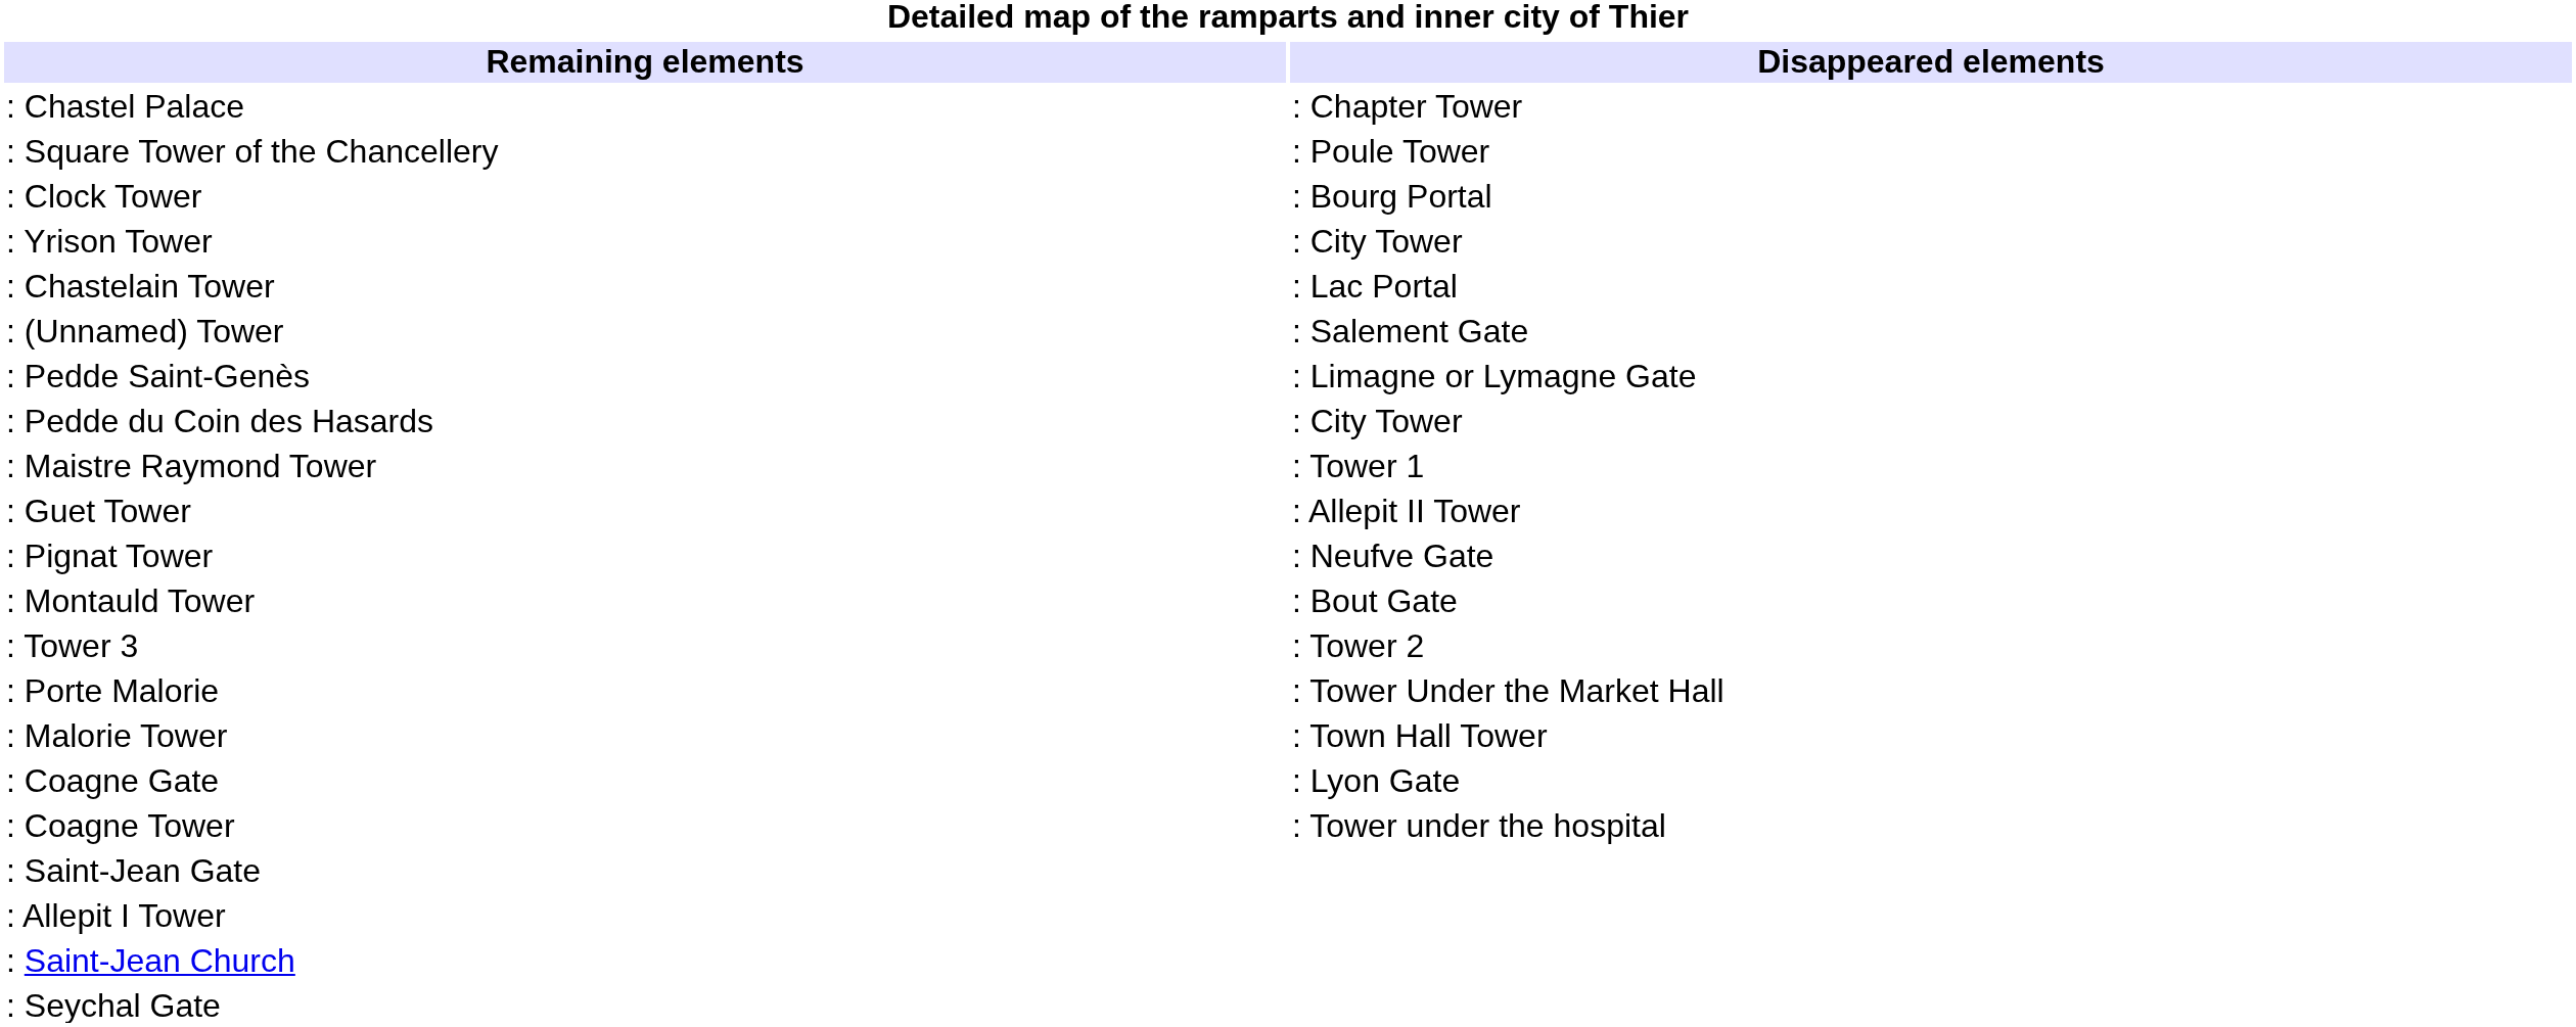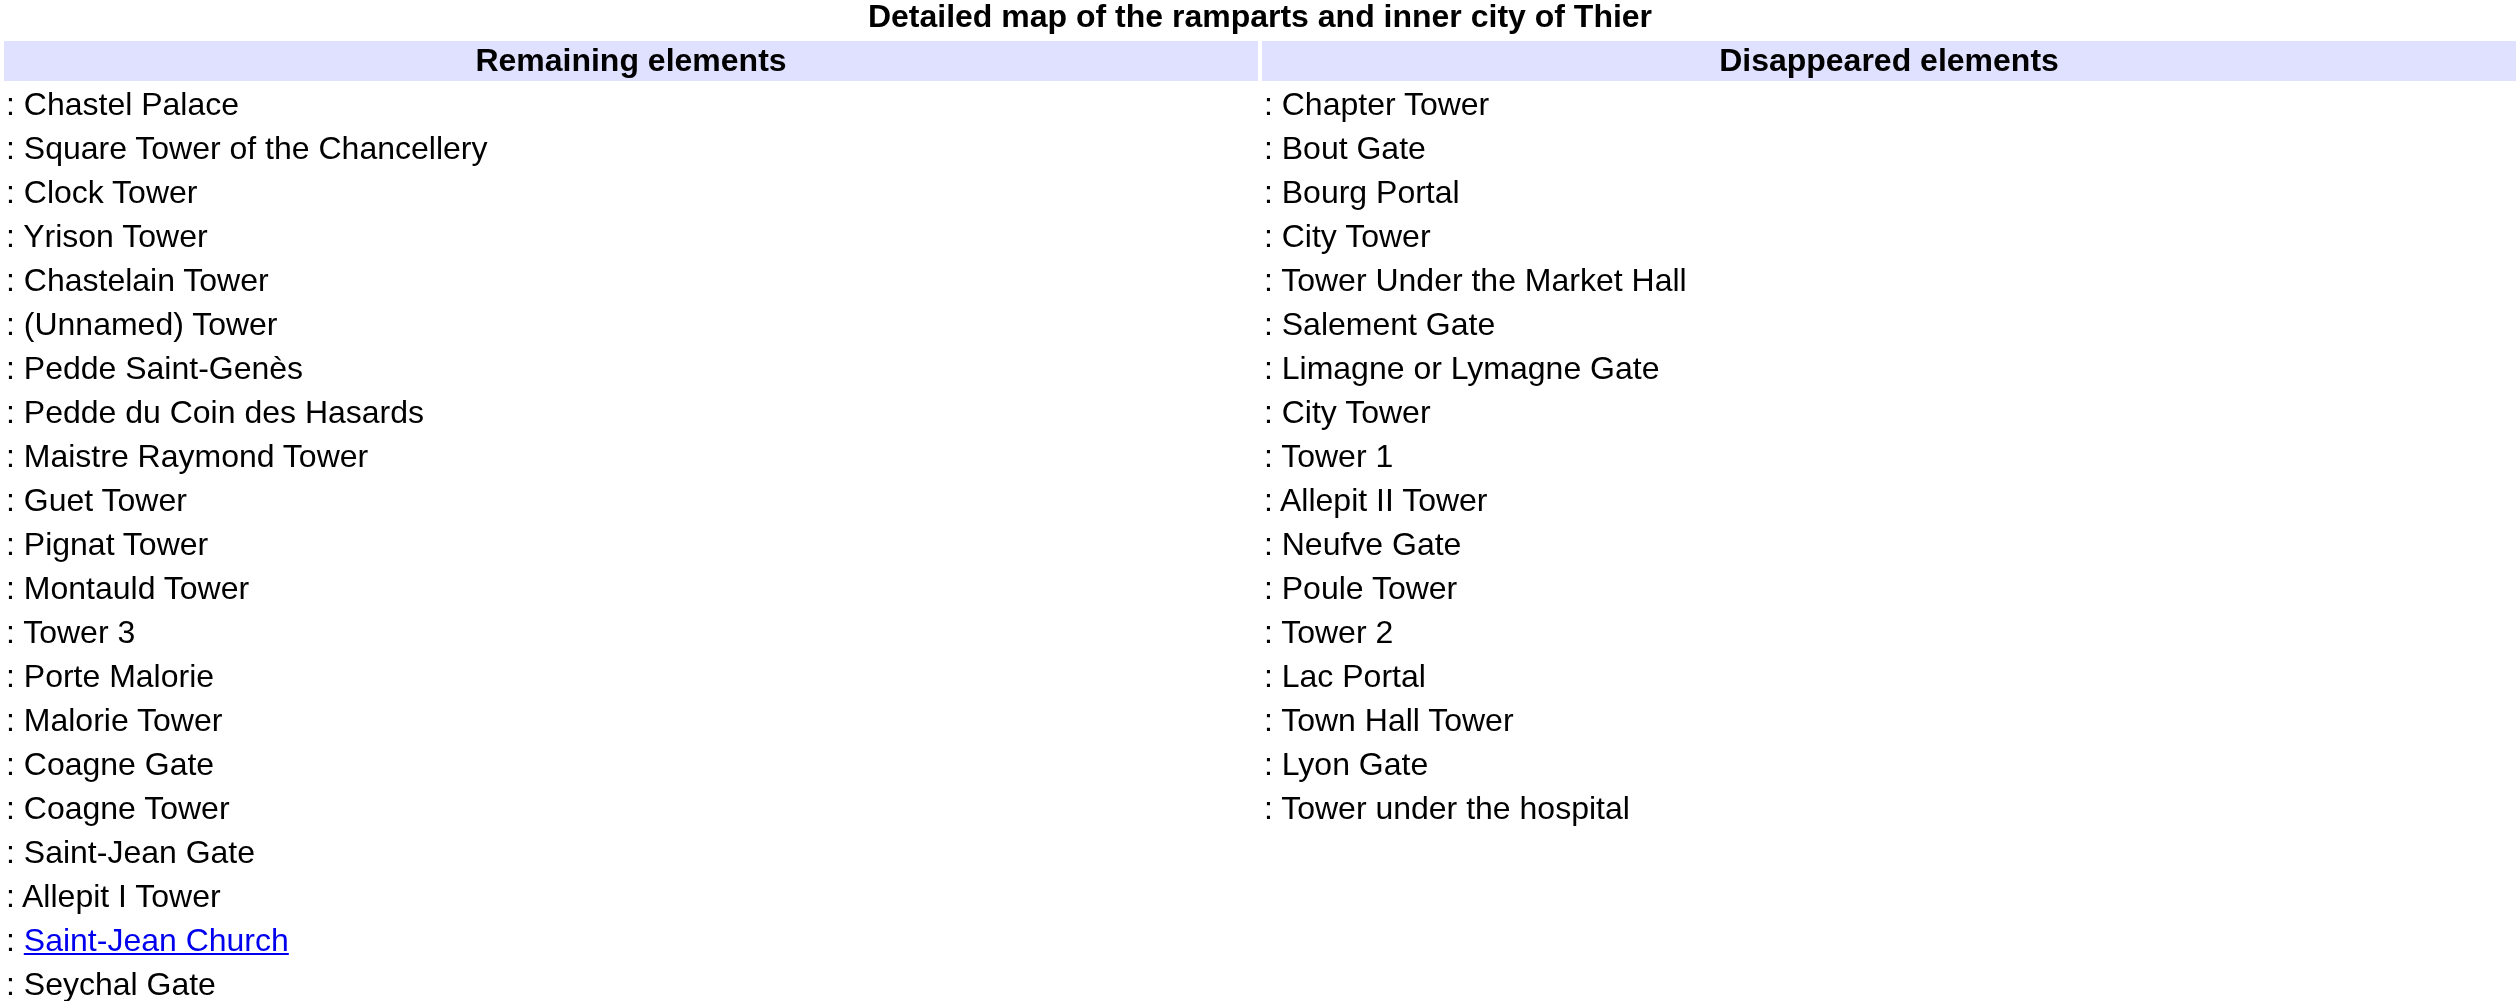: Square Tower of the Chancellery | column 2: : Poule Tower -> : Bout Gate
: Chastelain Tower | column 2: : Lac Portal -> : Tower Under the Market Hall
: Montauld Tower | column 2: : Bout Gate -> : Poule Tower
: Porte Malorie | column 2: : Tower Under the Market Hall -> : Lac Portal
